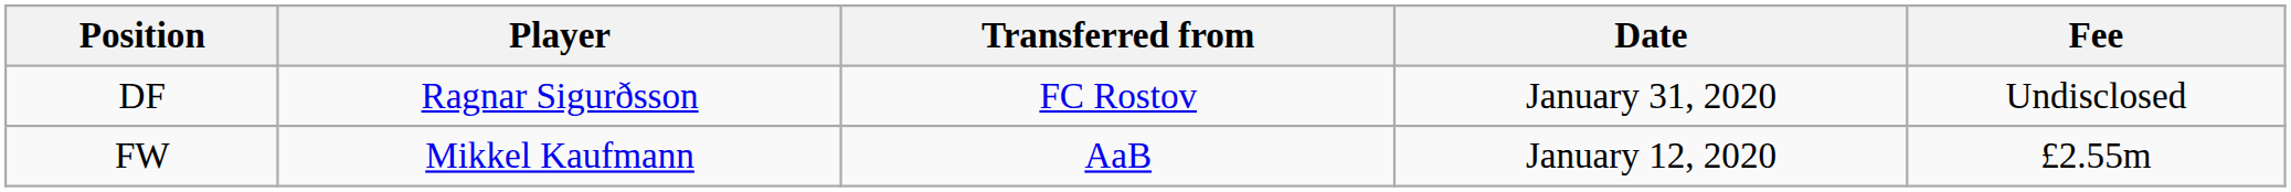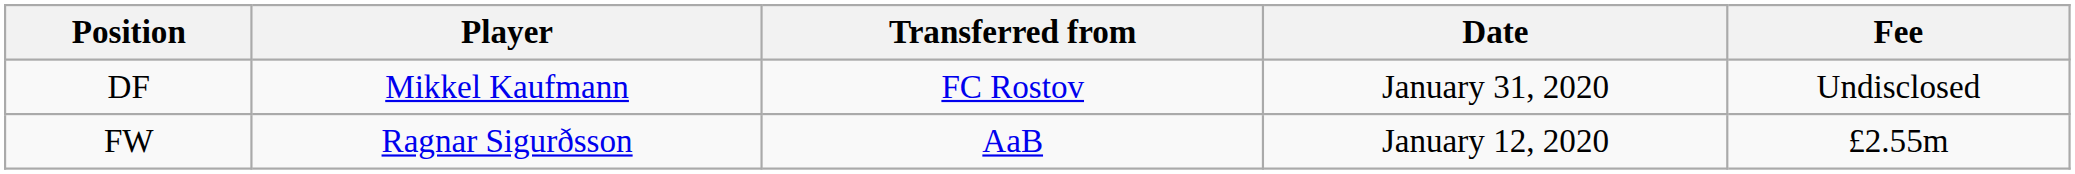DF | Player: Ragnar Sigurðsson -> Mikkel Kaufmann
FW | Player: Mikkel Kaufmann -> Ragnar Sigurðsson
